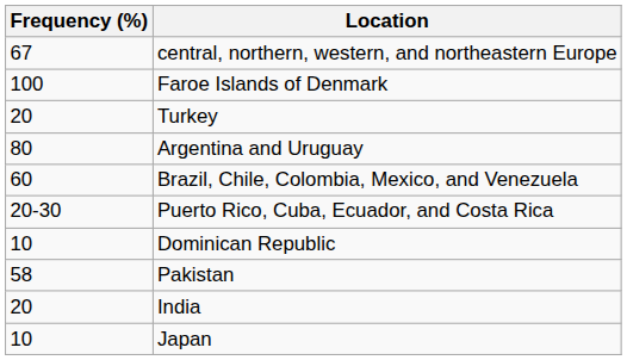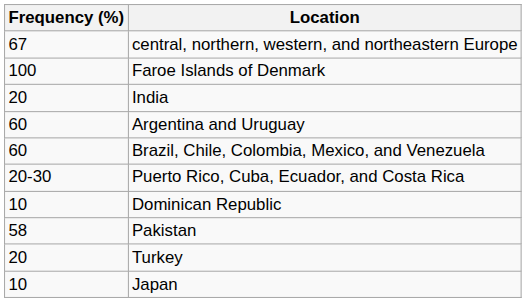rows swapped: Turkey <-> India
Argentina and Uruguay | Frequency (%): 80 -> 60
